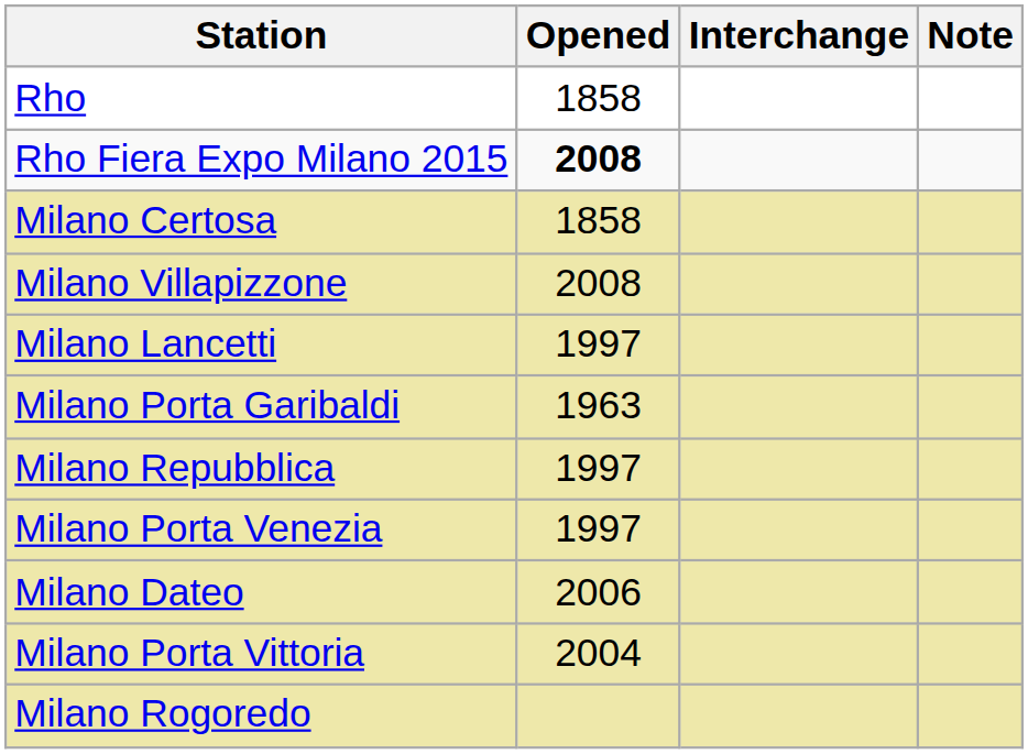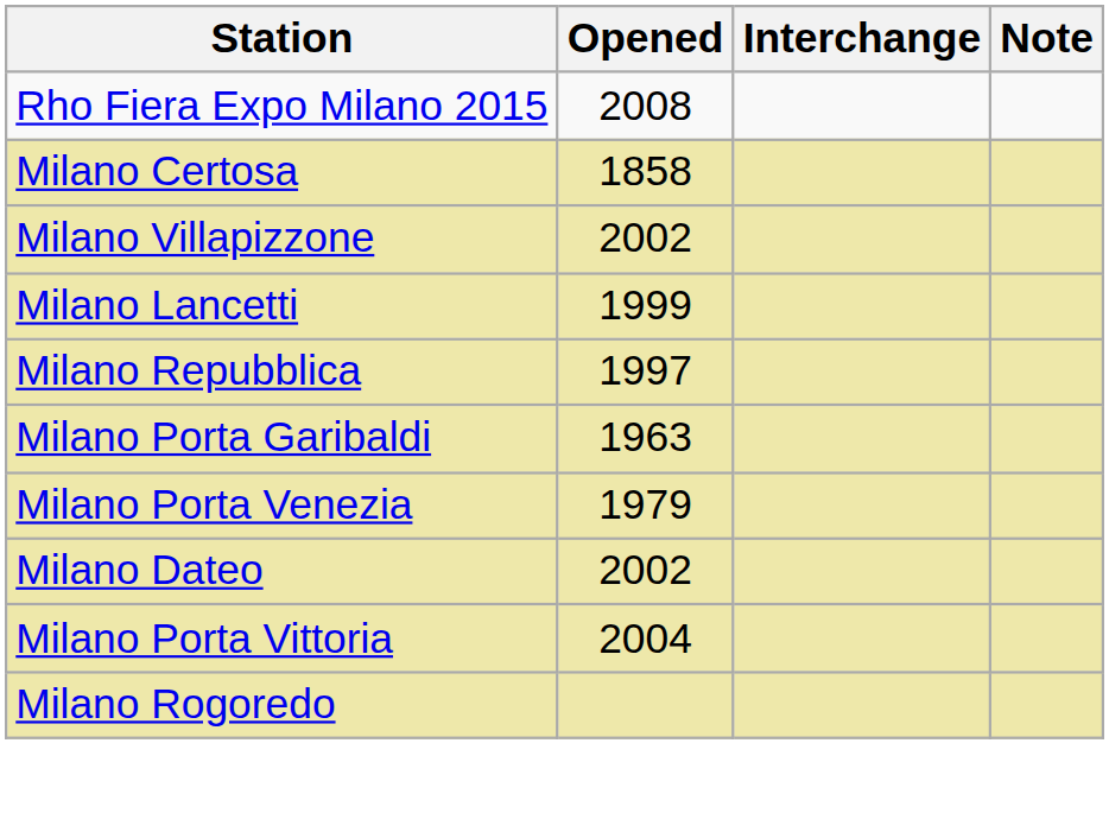- row: Rho | 1858
Rho Fiera Expo Milano 2015 | Opened: bold -> normal
Milano Villapizzone | Opened: 2008 -> 2002
Milano Lancetti | Opened: 1997 -> 1999
rows swapped: Milano Porta Garibaldi <-> Milano Repubblica
Milano Porta Venezia | Opened: 1997 -> 1979
Milano Dateo | Opened: 2006 -> 2002
